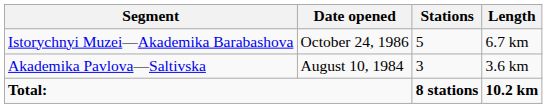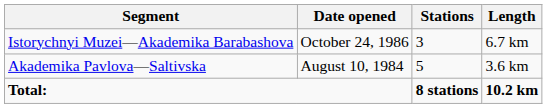Istorychnyi Muzei—Akademika Barabashova | Stations: 5 -> 3
Akademika Pavlova—Saltivska | Stations: 3 -> 5
